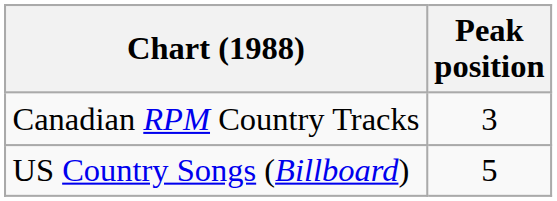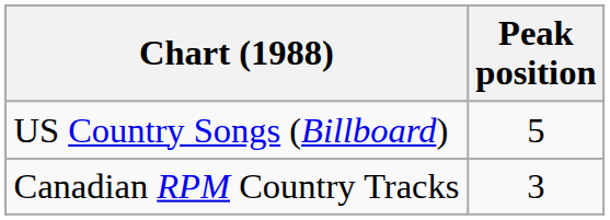rows swapped: US Country Songs (Billboard) <-> Canadian RPM Country Tracks
